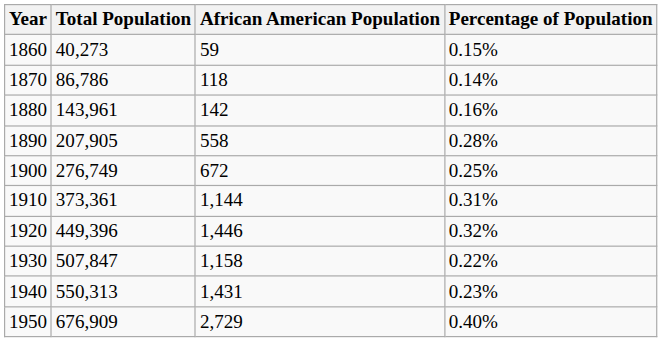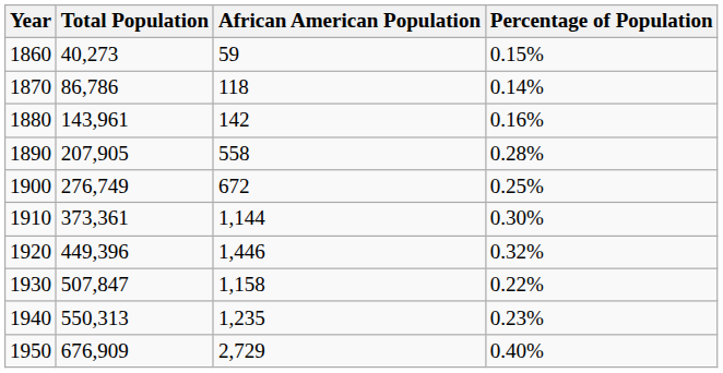1910 | Percentage of Population: 0.31% -> 0.30%
1940 | African American Population: 1,431 -> 1,235
